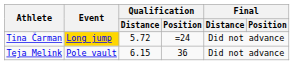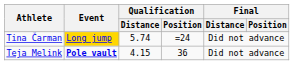Tina Čarman | Qualification / Distance: 5.72 -> 5.74
Teja Melink | Event: normal -> bold
Teja Melink | Qualification / Distance: 6.15 -> 4.15
